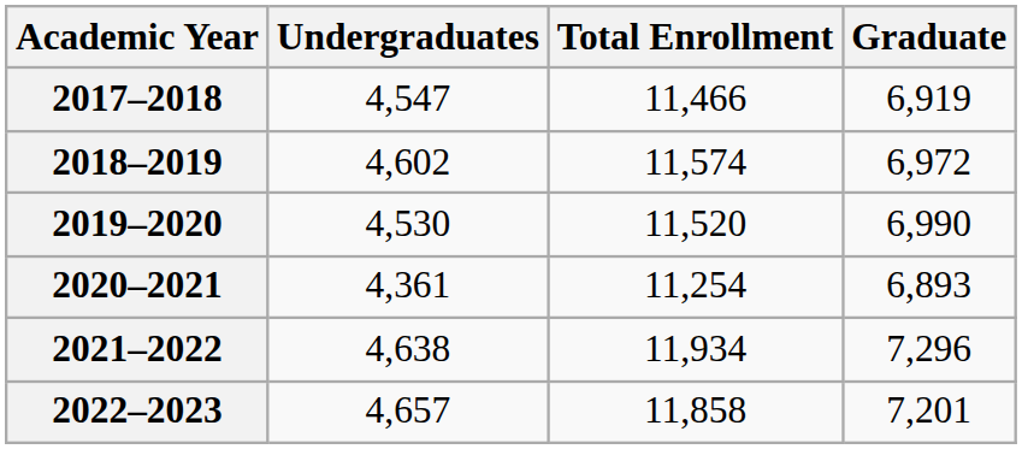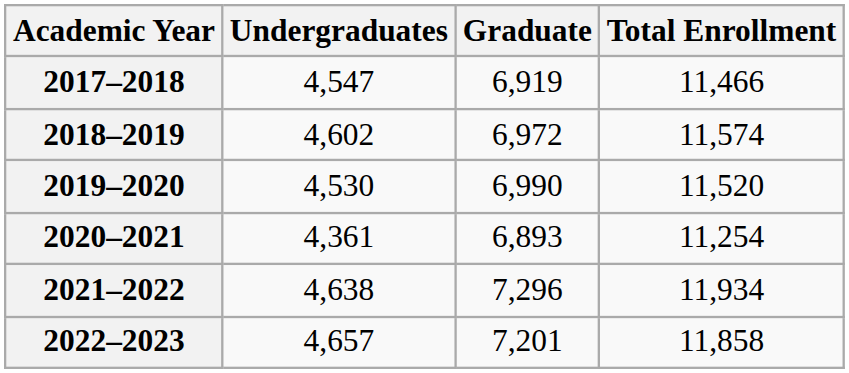columns swapped: Graduate <-> Total Enrollment
